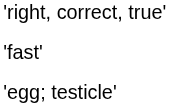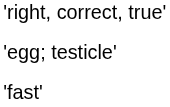rows swapped: 'egg; testicle' <-> 'fast'
